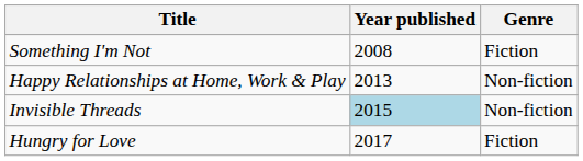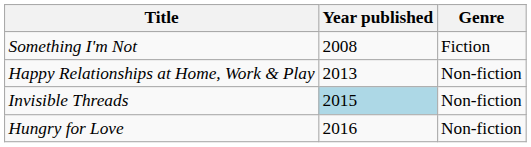Hungry for Love | Year published: 2017 -> 2016
Hungry for Love | Genre: Fiction -> Non-fiction
